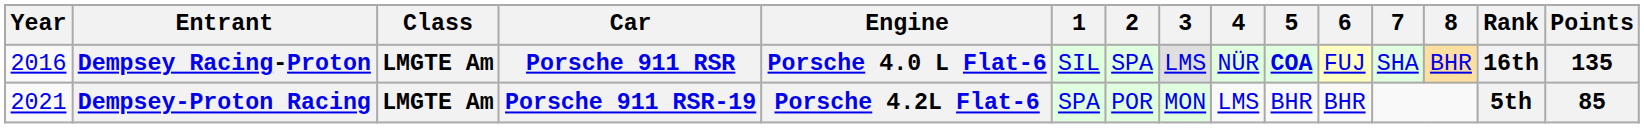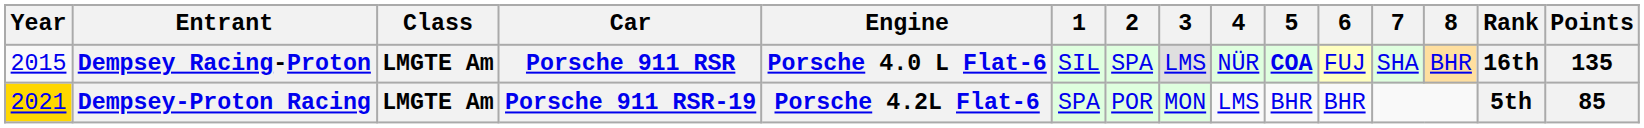Dempsey Racing-Proton | Year: 2016 -> 2015
Dempsey-Proton Racing | Year: no background -> gold background
